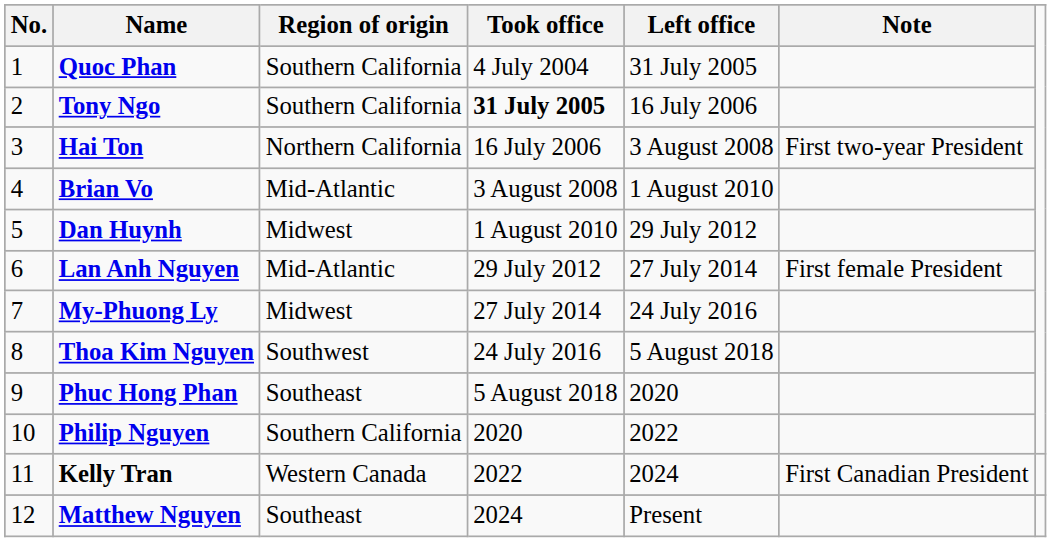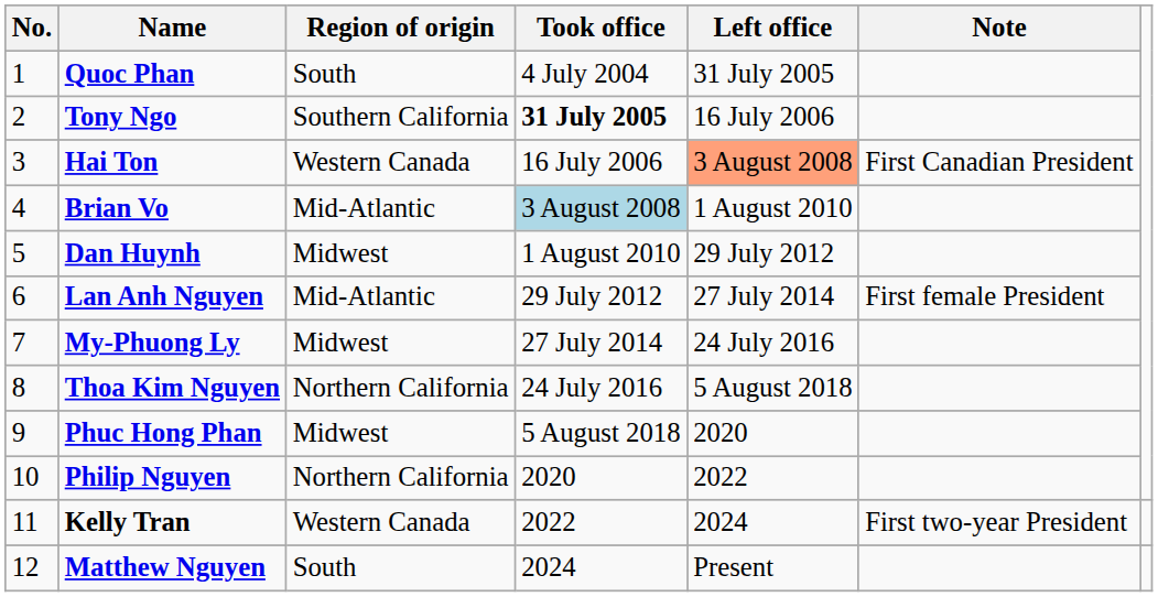Quoc Phan | Region of origin: Southern California -> South
Hai Ton | Region of origin: Northern California -> Western Canada
Hai Ton | Left office: no background -> lightsalmon background
Hai Ton | Note: First two-year President -> First Canadian President
Brian Vo | Took office: no background -> lightblue background
Thoa Kim Nguyen | Region of origin: Southwest -> Northern California
Phuc Hong Phan | Region of origin: Southeast -> Midwest
Philip Nguyen | Region of origin: Southern California -> Northern California
Kelly Tran | Note: First Canadian President -> First two-year President
Matthew Nguyen | Region of origin: Southeast -> South
